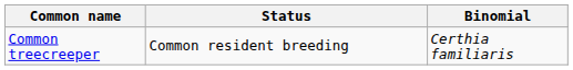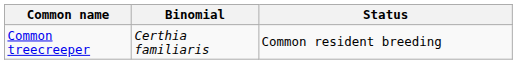columns swapped: Binomial <-> Status
